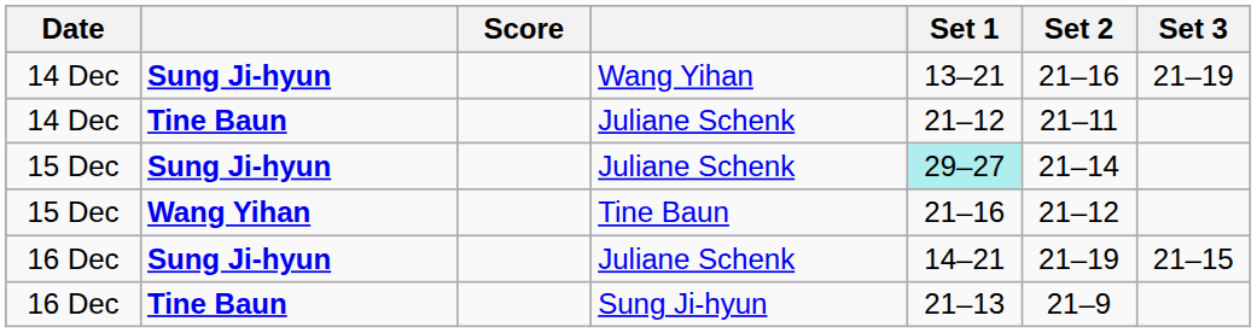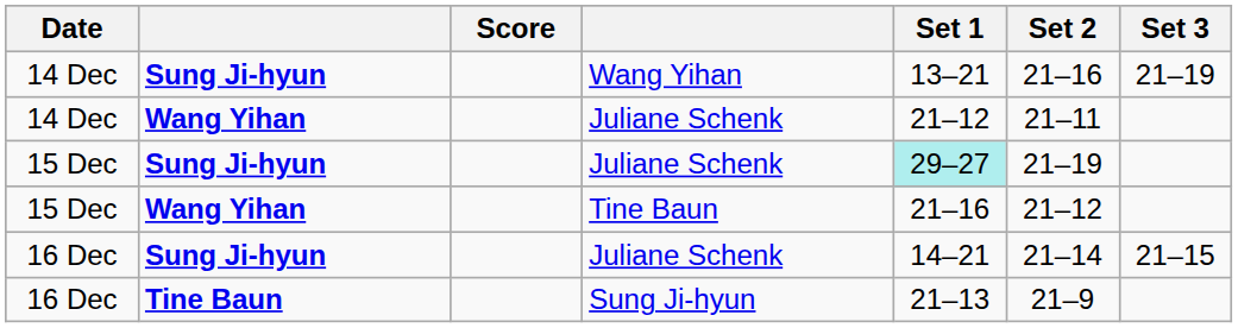14 Dec / Juliane Schenk | column 2: Tine Baun -> Wang Yihan
15 Dec / Juliane Schenk | Set 2: 21–14 -> 21–19
16 Dec / Juliane Schenk | Set 2: 21–19 -> 21–14
